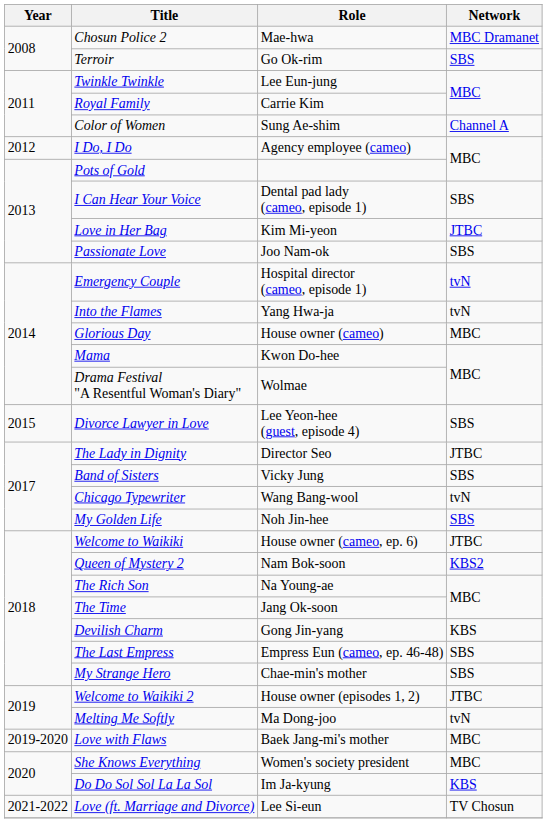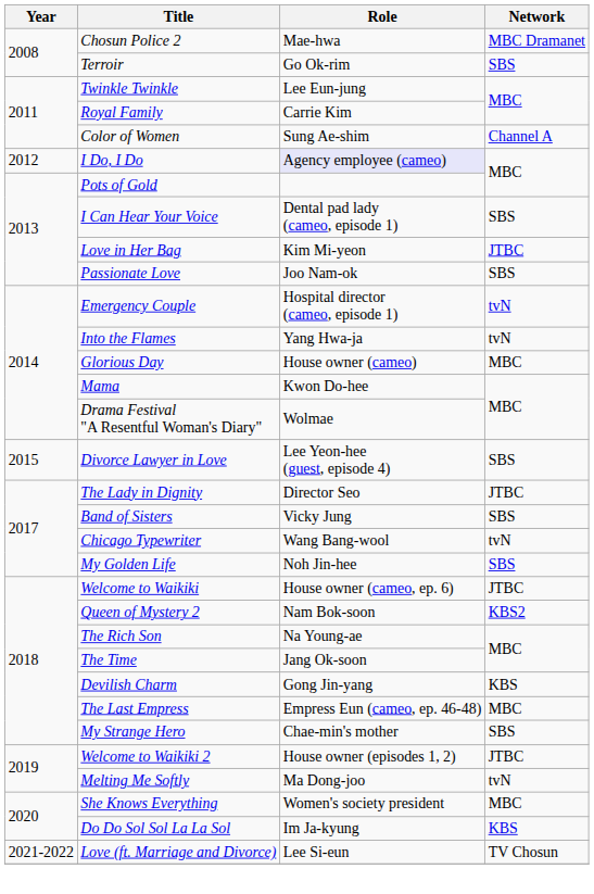I Do, I Do | Role: no background -> lavender background
The Last Empress | Network: SBS -> MBC
- row: 2019-2020 | Love with Flaws | Baek Jang-mi's mother | MBC
